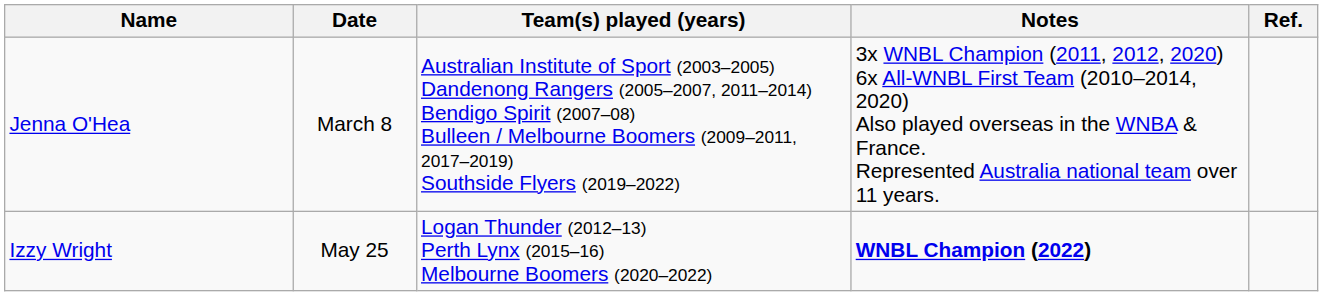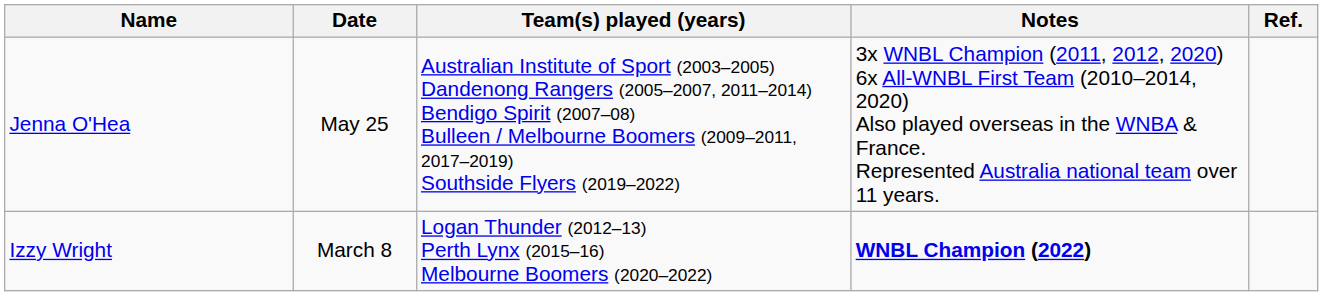Jenna O'Hea | Date: March 8 -> May 25
Izzy Wright | Date: May 25 -> March 8
